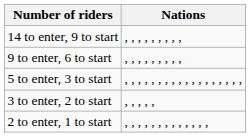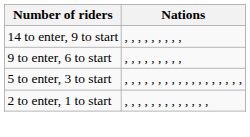- row: 3 to enter, 2 to start | , , , , ,
